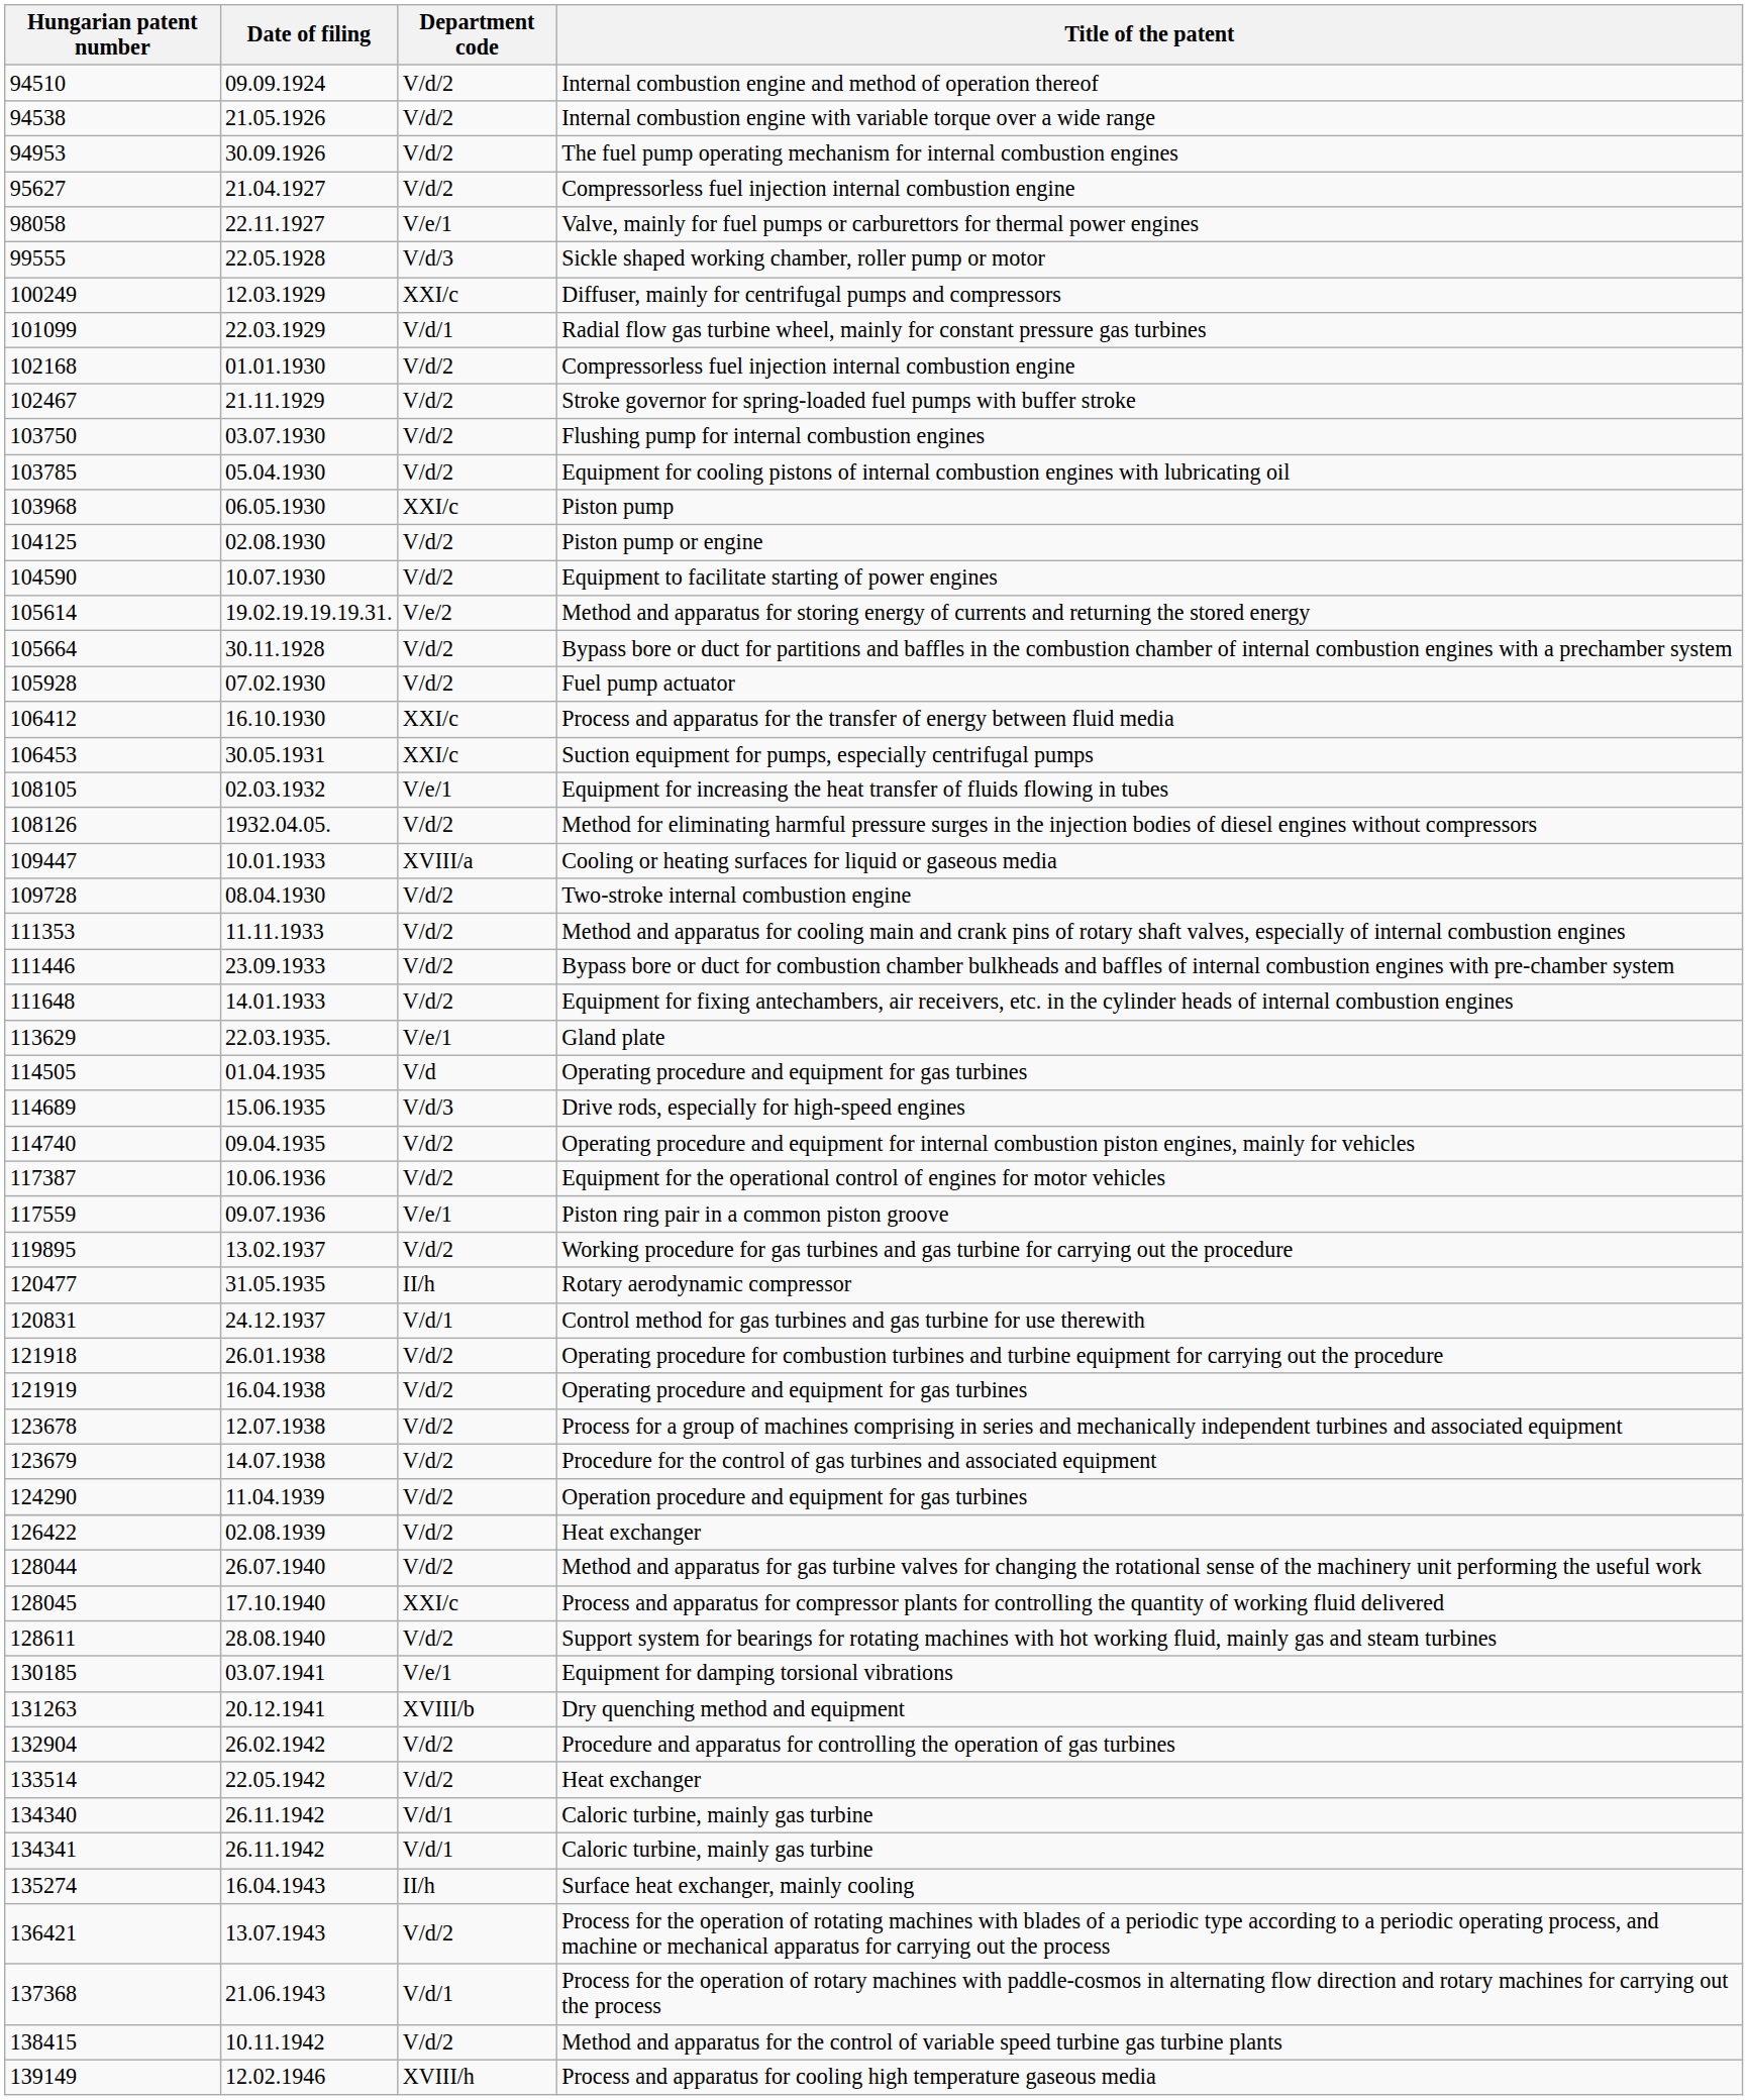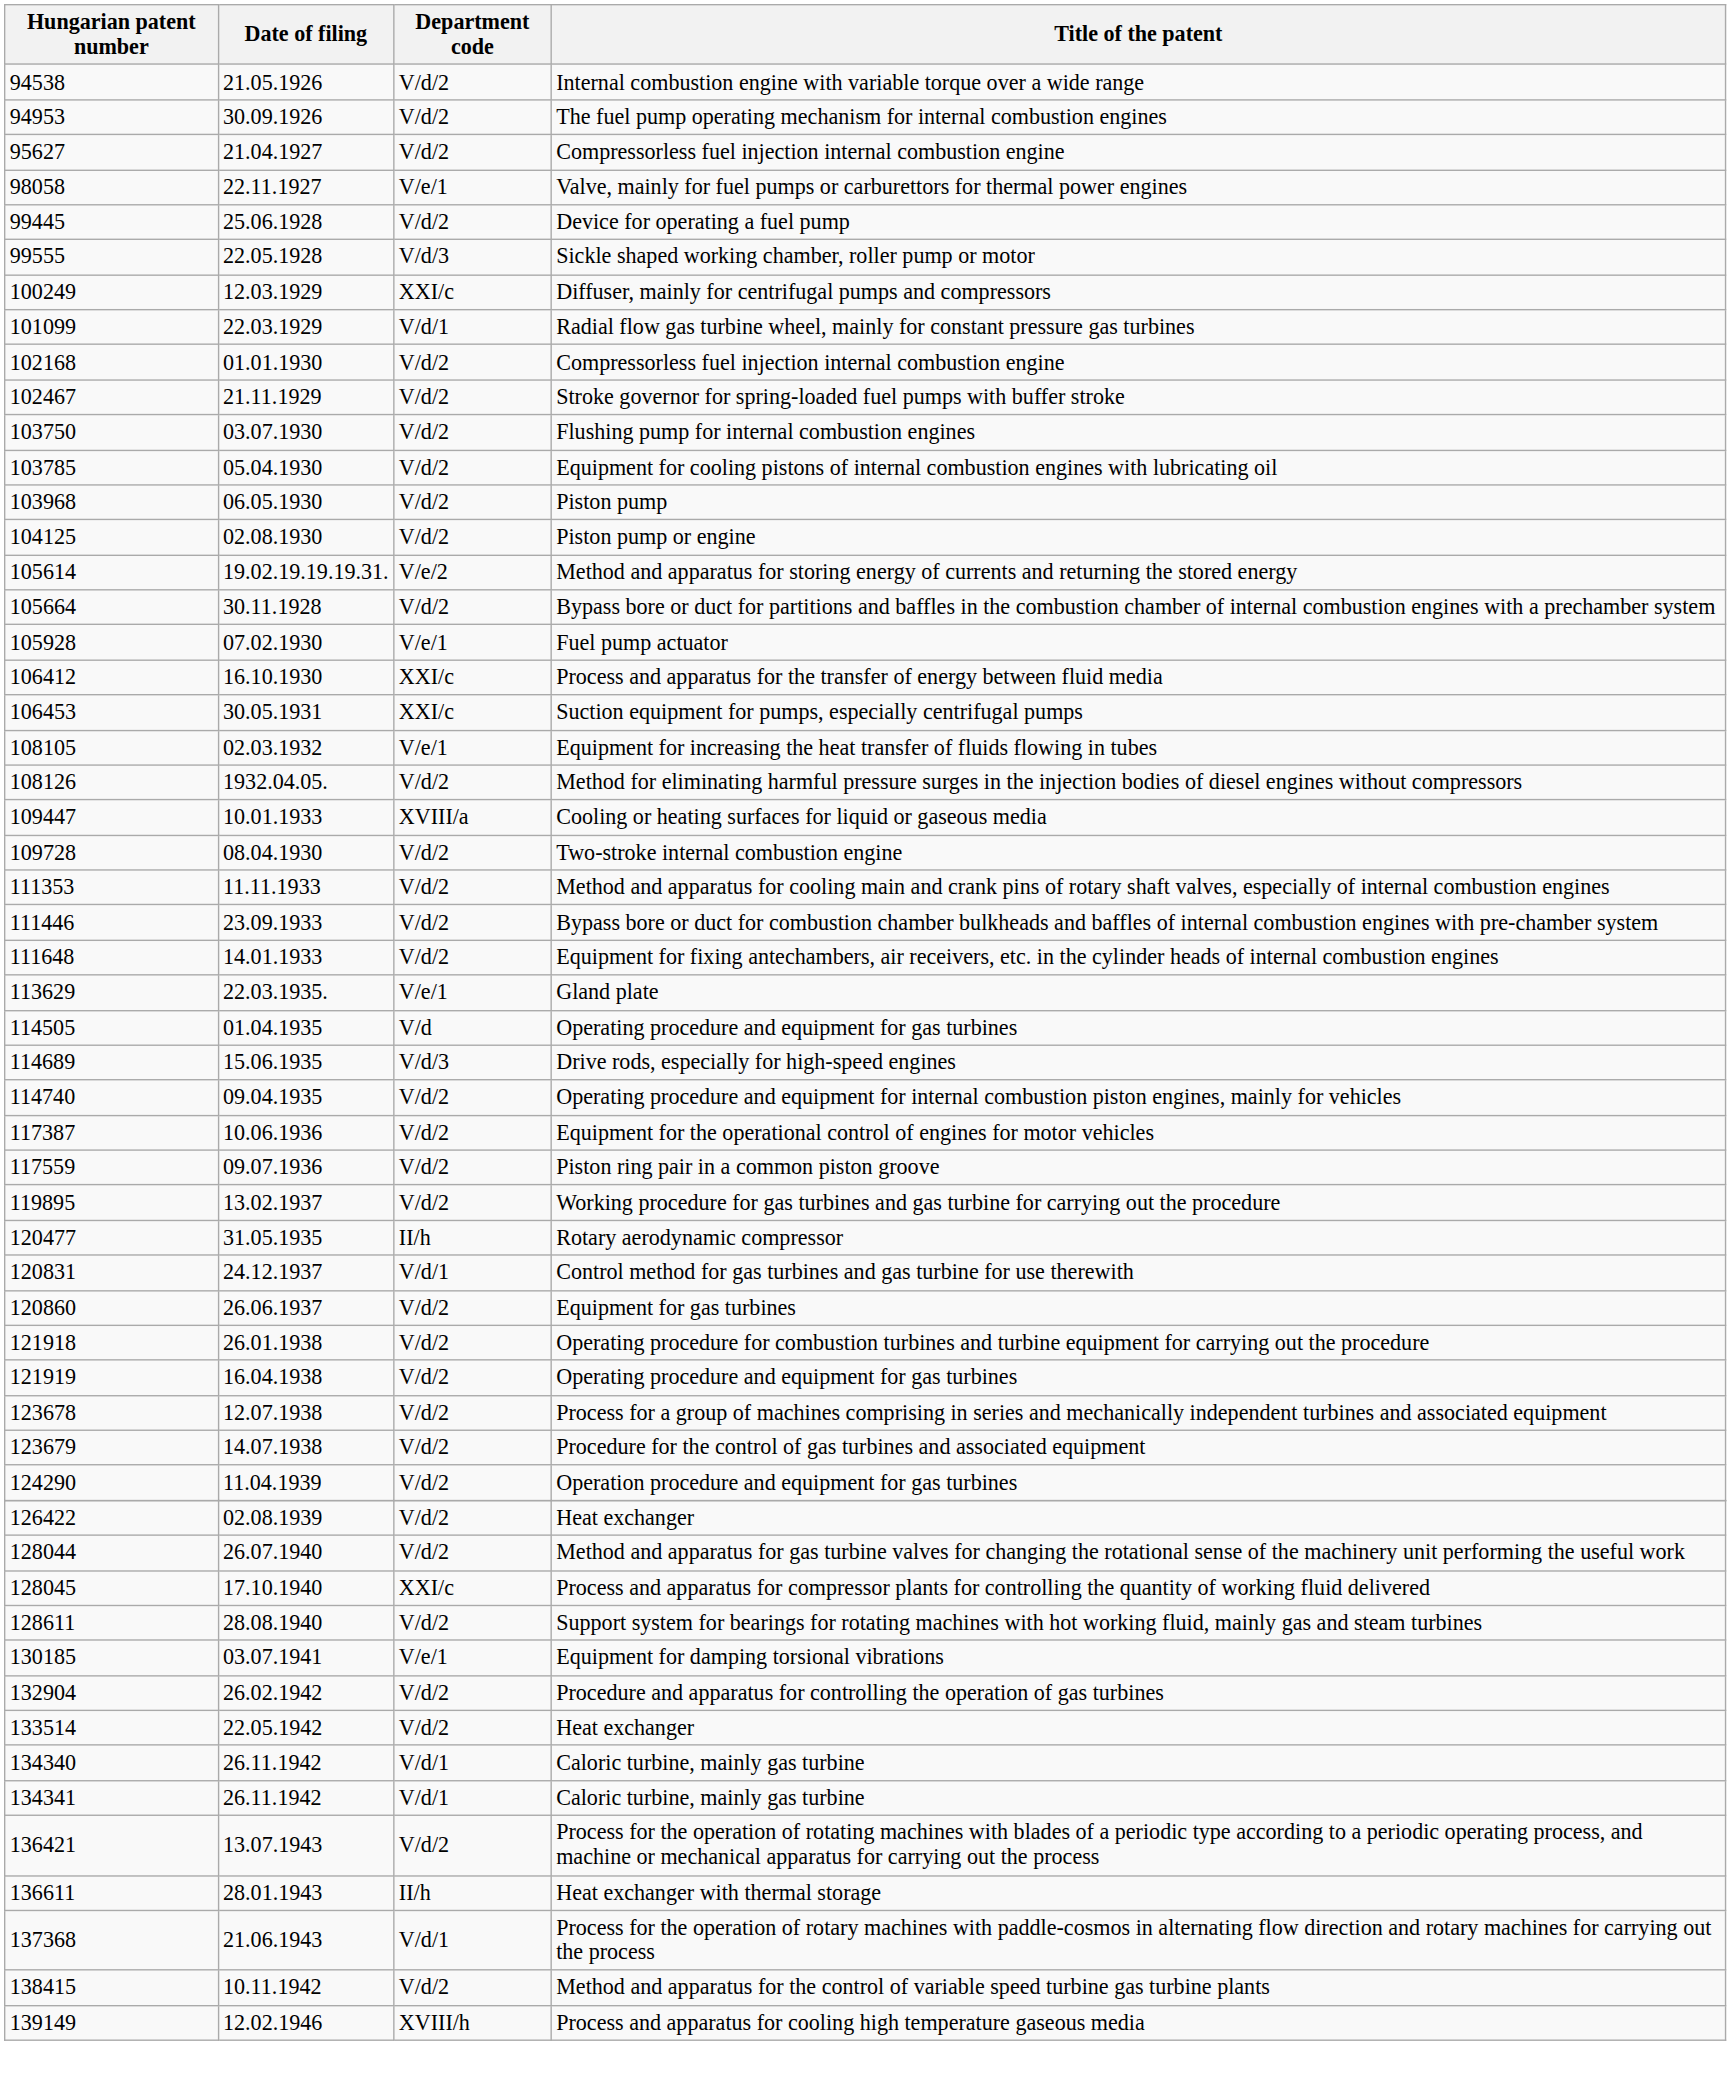- row: 94510 | 09.09.1924 | V/d/2 | Internal combustion engine and method of operation thereof
+ row: 99445 | 25.06.1928 | V/d/2 | Device for operating a fuel pump
Piston pump | Department code: XXI/c -> V/d/2
- row: 104590 | 10.07.1930 | V/d/2 | Equipment to facilitate starting of power engines
Fuel pump actuator | Department code: V/d/2 -> V/e/1
Piston ring pair in a common piston groove | Department code: V/e/1 -> V/d/2
+ row: 120860 | 26.06.1937 | V/d/2 | Equipment for gas turbines
- row: 131263 | 20.12.1941 | XVIII/b | Dry quenching method and equipment
- row: 135274 | 16.04.1943 | II/h | Surface heat exchanger, mainly cooling
+ row: 136611 | 28.01.1943 | II/h | Heat exchanger with thermal storage
